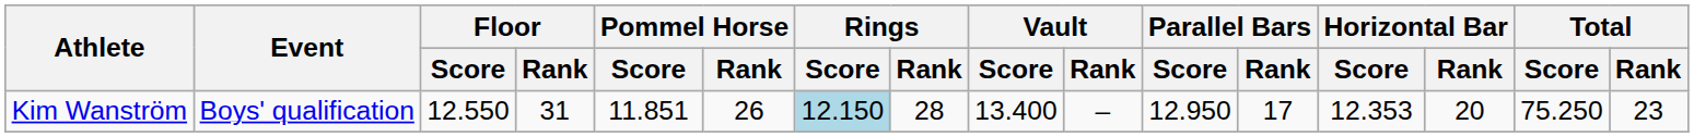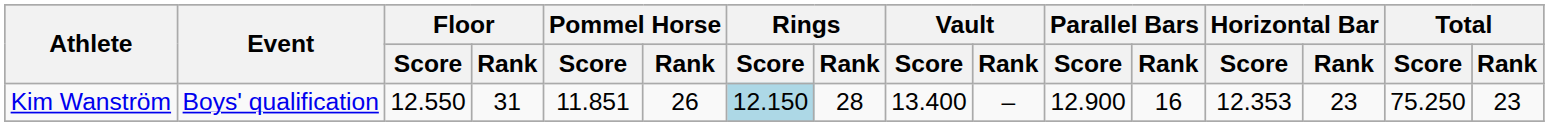Kim Wanström | Parallel Bars / Score: 12.950 -> 12.900
Kim Wanström | Parallel Bars / Rank: 17 -> 16
Kim Wanström | Horizontal Bar / Rank: 20 -> 23
